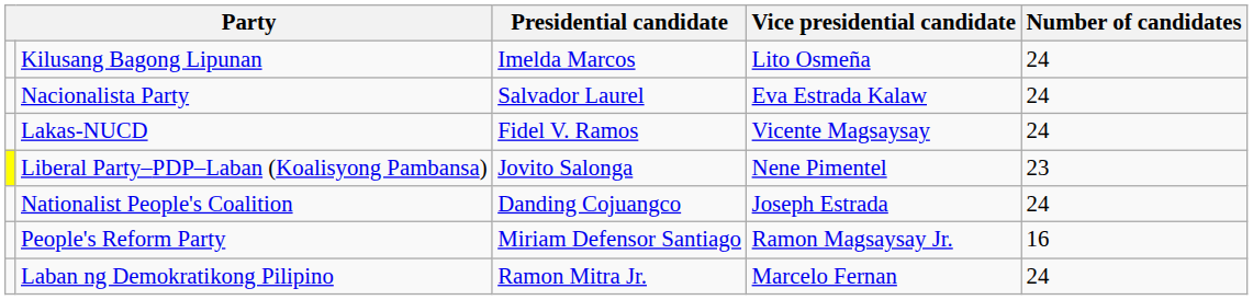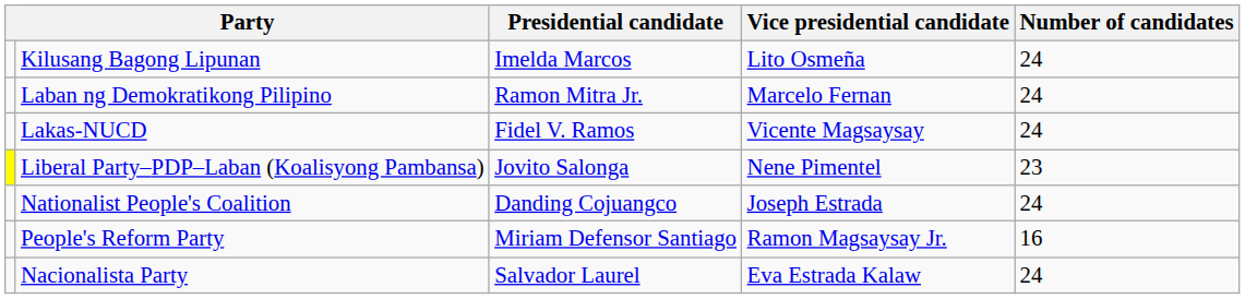rows swapped: Laban ng Demokratikong Pilipino <-> Nacionalista Party
